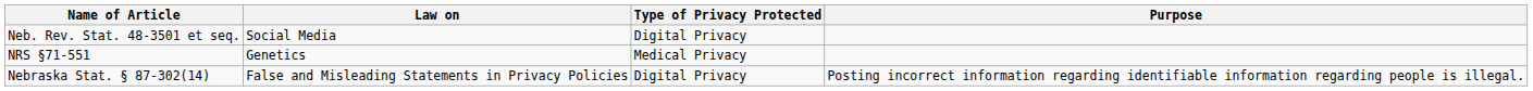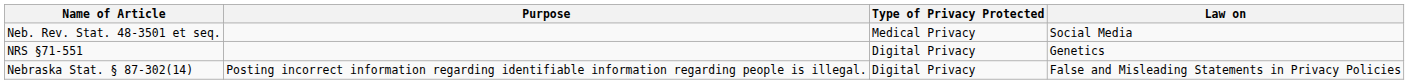columns swapped: Purpose <-> Law on
Neb. Rev. Stat. 48-3501 et seq. | Type of Privacy Protected: Digital Privacy -> Medical Privacy
NRS §71-551 | Type of Privacy Protected: Medical Privacy -> Digital Privacy
